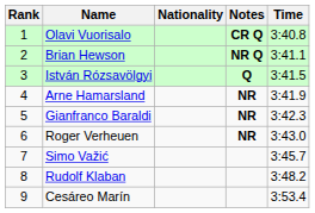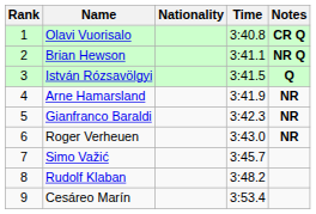columns swapped: Time <-> Notes
